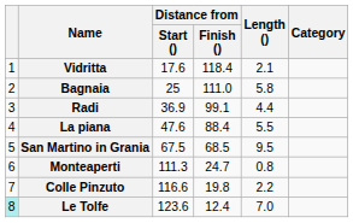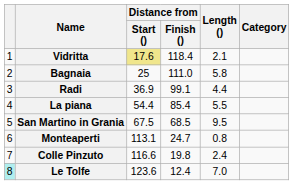Vidritta | Distance from / Start (): no background -> khaki background
La piana | Distance from / Start (): 47.6 -> 54.4
La piana | Distance from / Finish (): 88.4 -> 85.4
Monteaperti | Distance from / Start (): 111.3 -> 113.1
Colle Pinzuto | Length (): 2.2 -> 2.4
